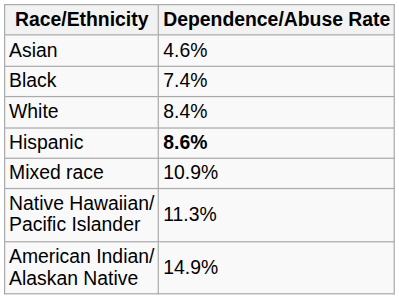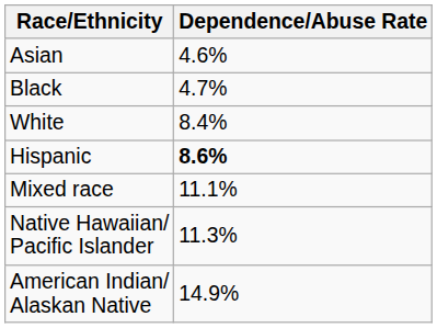Black | Dependence/Abuse Rate: 7.4% -> 4.7%
Mixed race | Dependence/Abuse Rate: 10.9% -> 11.1%
